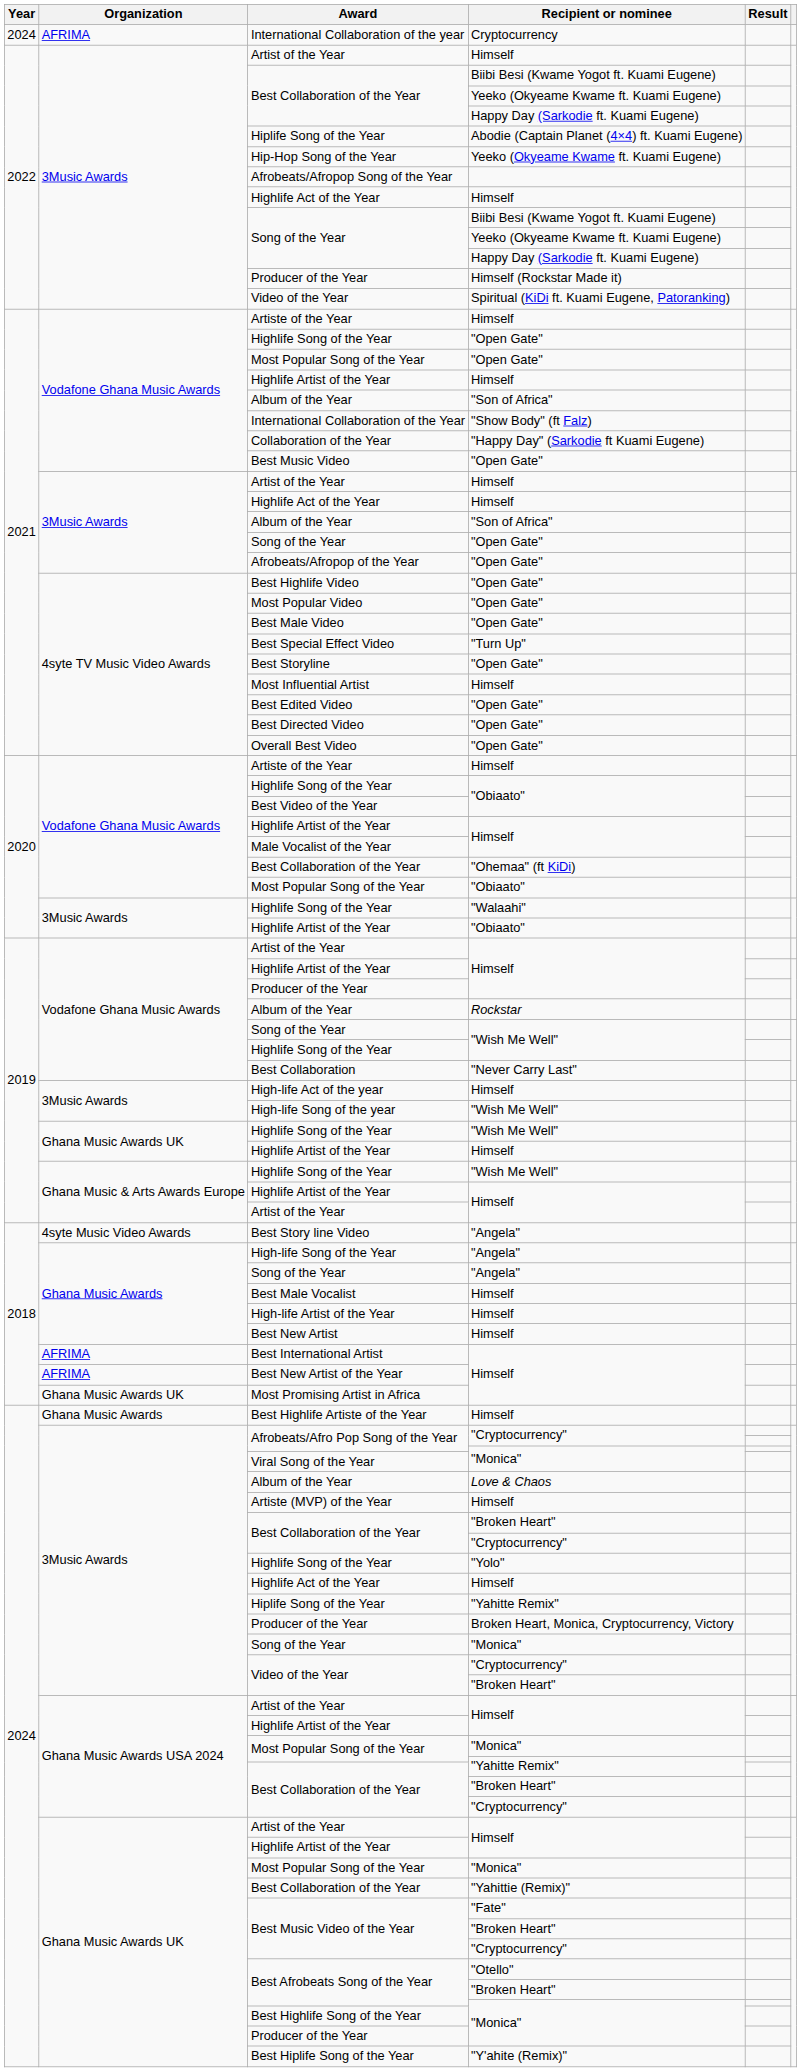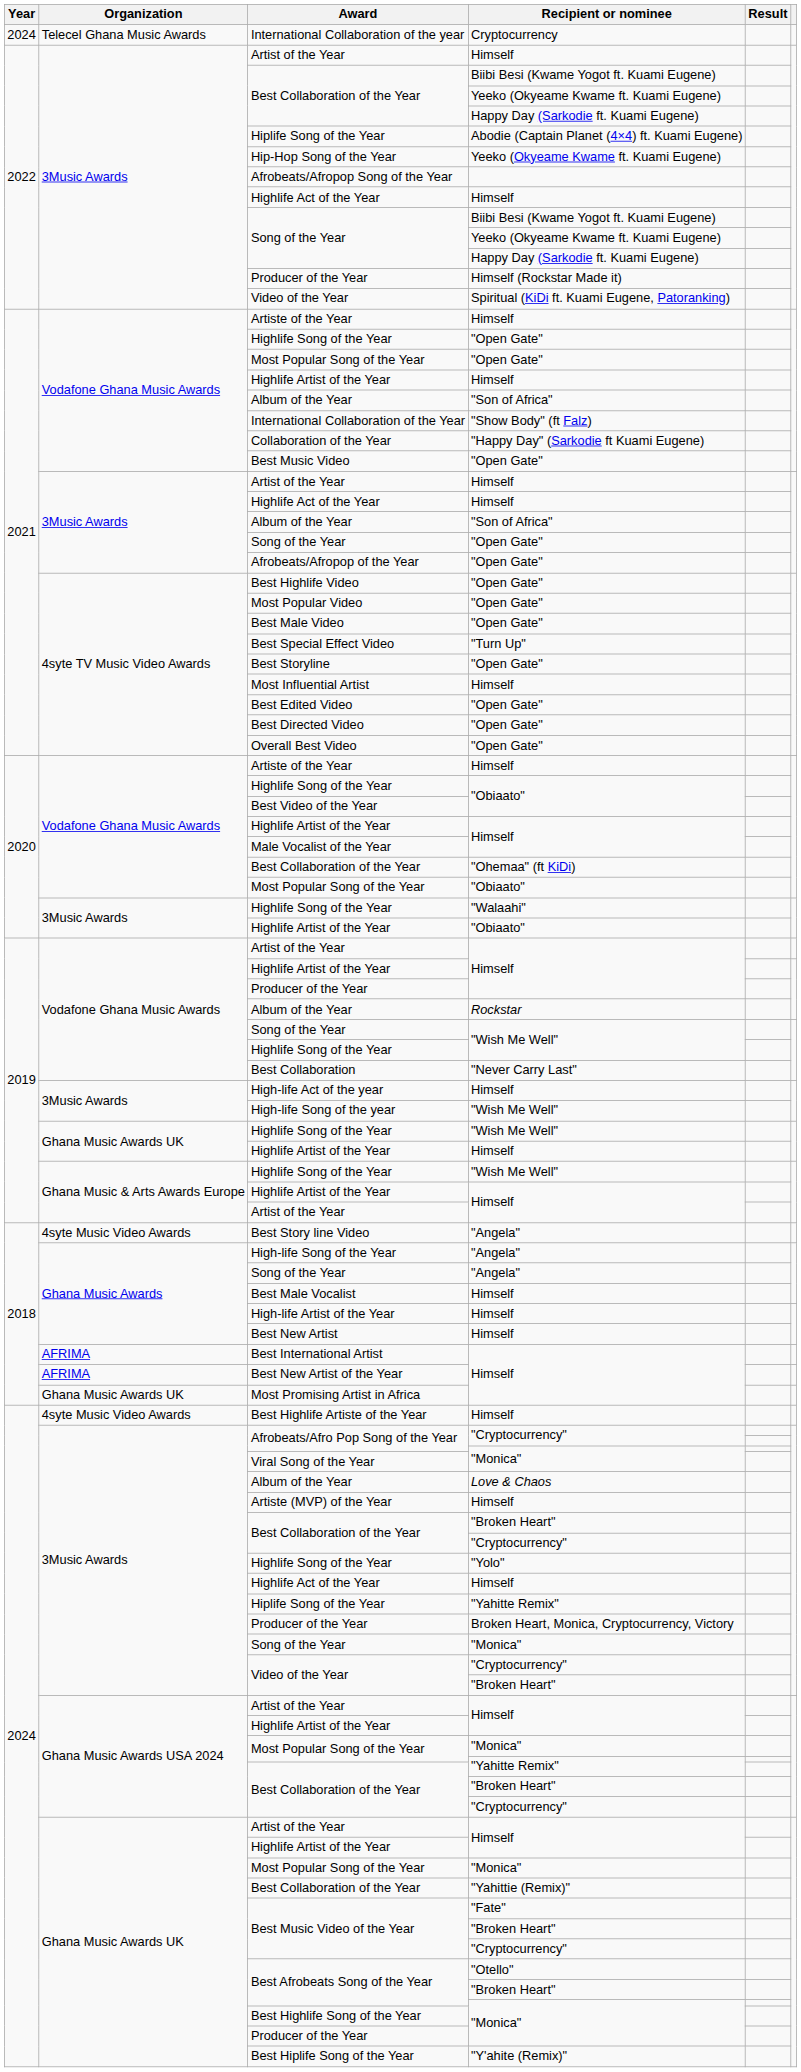International Collaboration of the year | Organization: AFRIMA -> Telecel Ghana Music Awards
Best Highlife Artiste of the Year | Organization: Ghana Music Awards -> 4syte Music Video Awards
